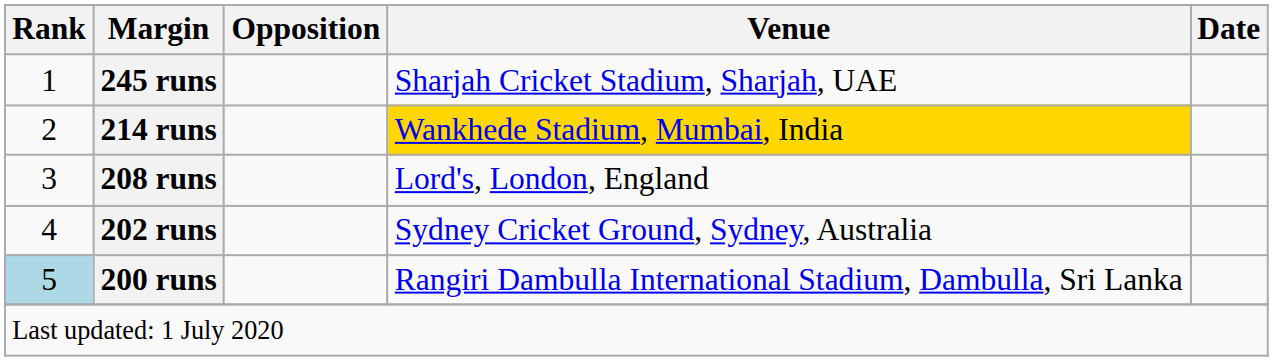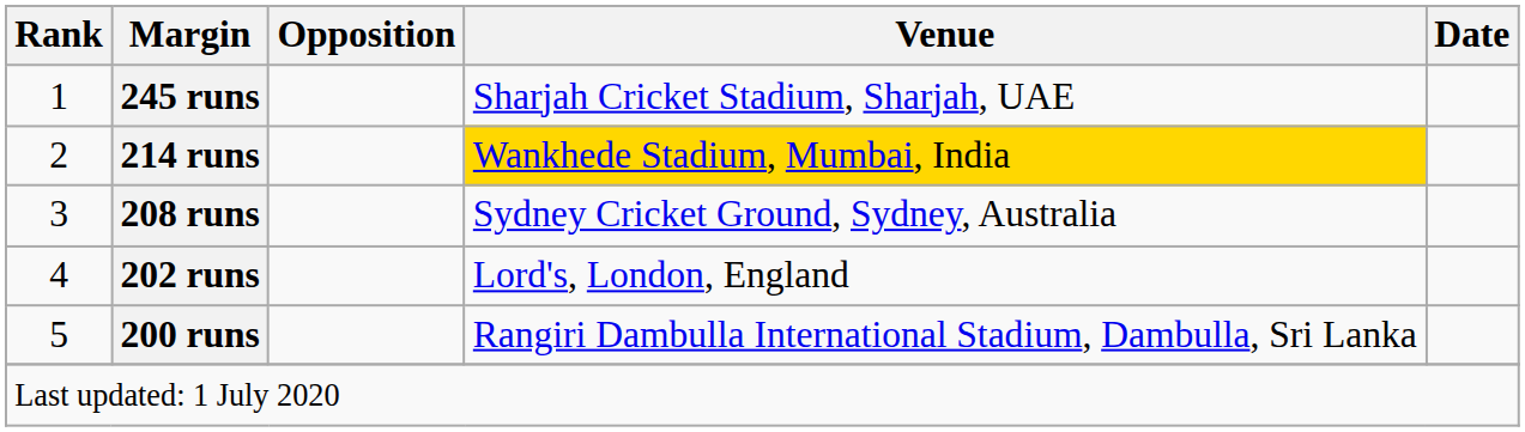208 runs | Venue: Lord's, London, England -> Sydney Cricket Ground, Sydney, Australia
202 runs | Venue: Sydney Cricket Ground, Sydney, Australia -> Lord's, London, England
200 runs | Rank: lightblue background -> no background
